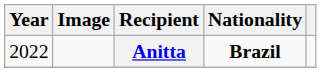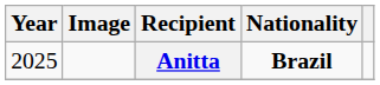Anitta | Year: 2022 -> 2025
